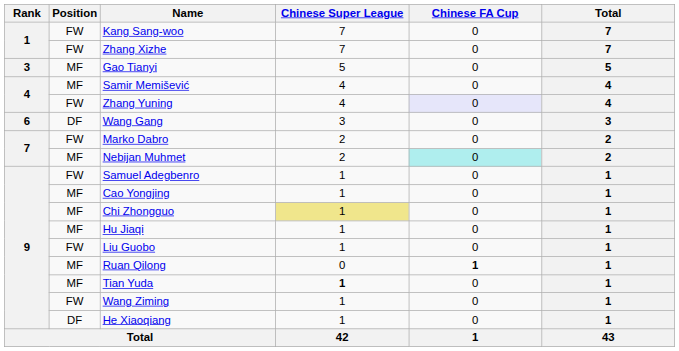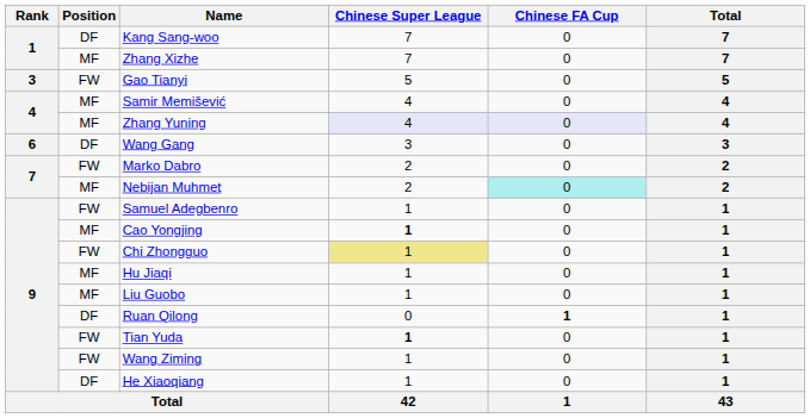Kang Sang-woo | Position: FW -> DF
Zhang Xizhe | Position: FW -> MF
Gao Tianyi | Position: MF -> FW
Zhang Yuning | Position: FW -> MF
Zhang Yuning | Chinese Super League: no background -> lavender background
Cao Yongjing | Chinese Super League: normal -> bold
Chi Zhongguo | Position: MF -> FW
Liu Guobo | Position: FW -> MF
Ruan Qilong | Position: MF -> DF
Tian Yuda | Position: MF -> FW
